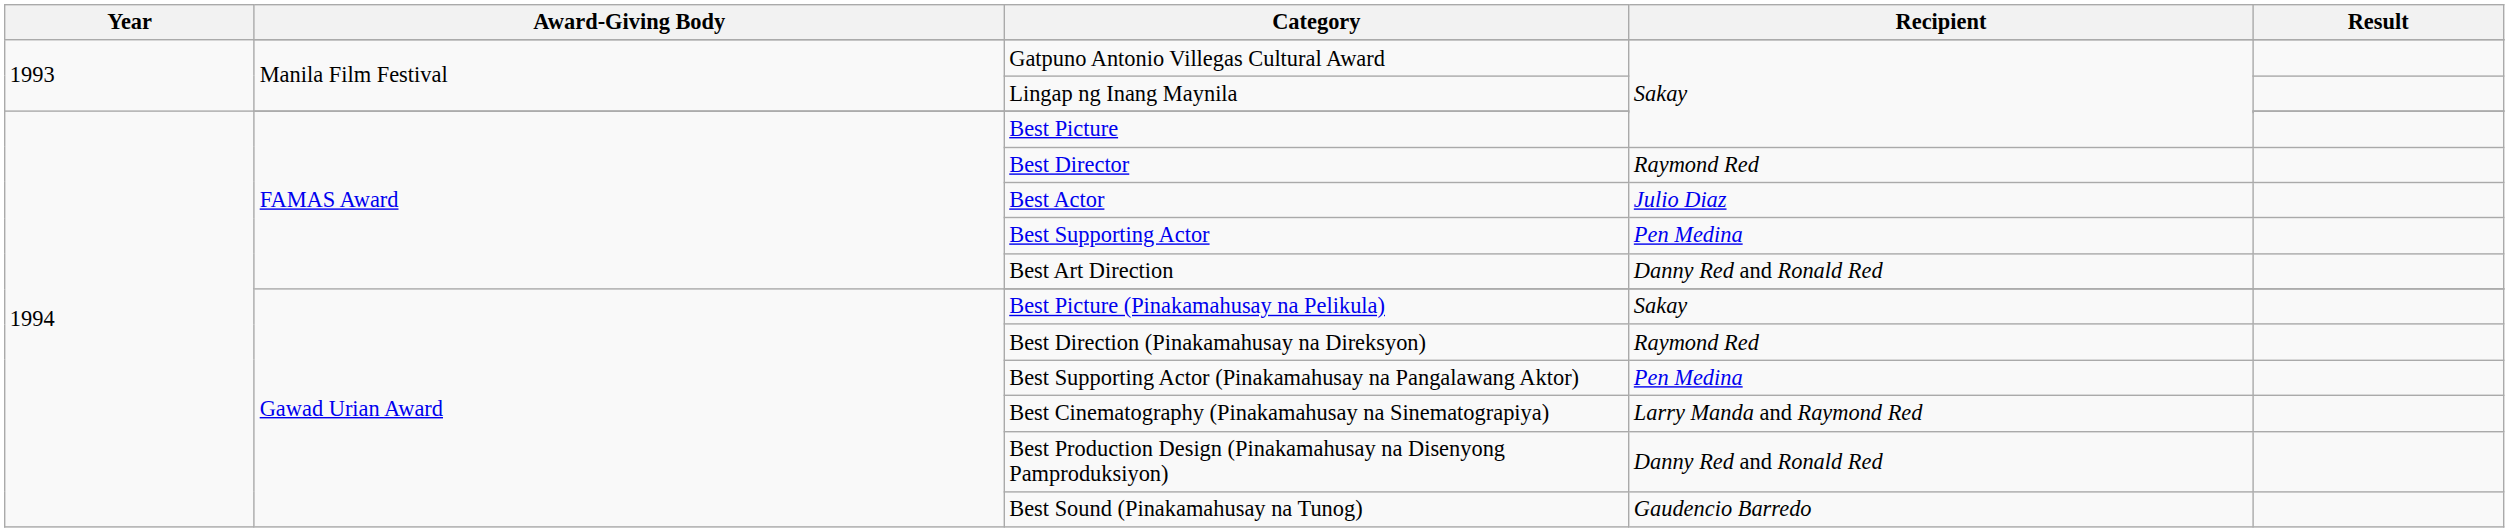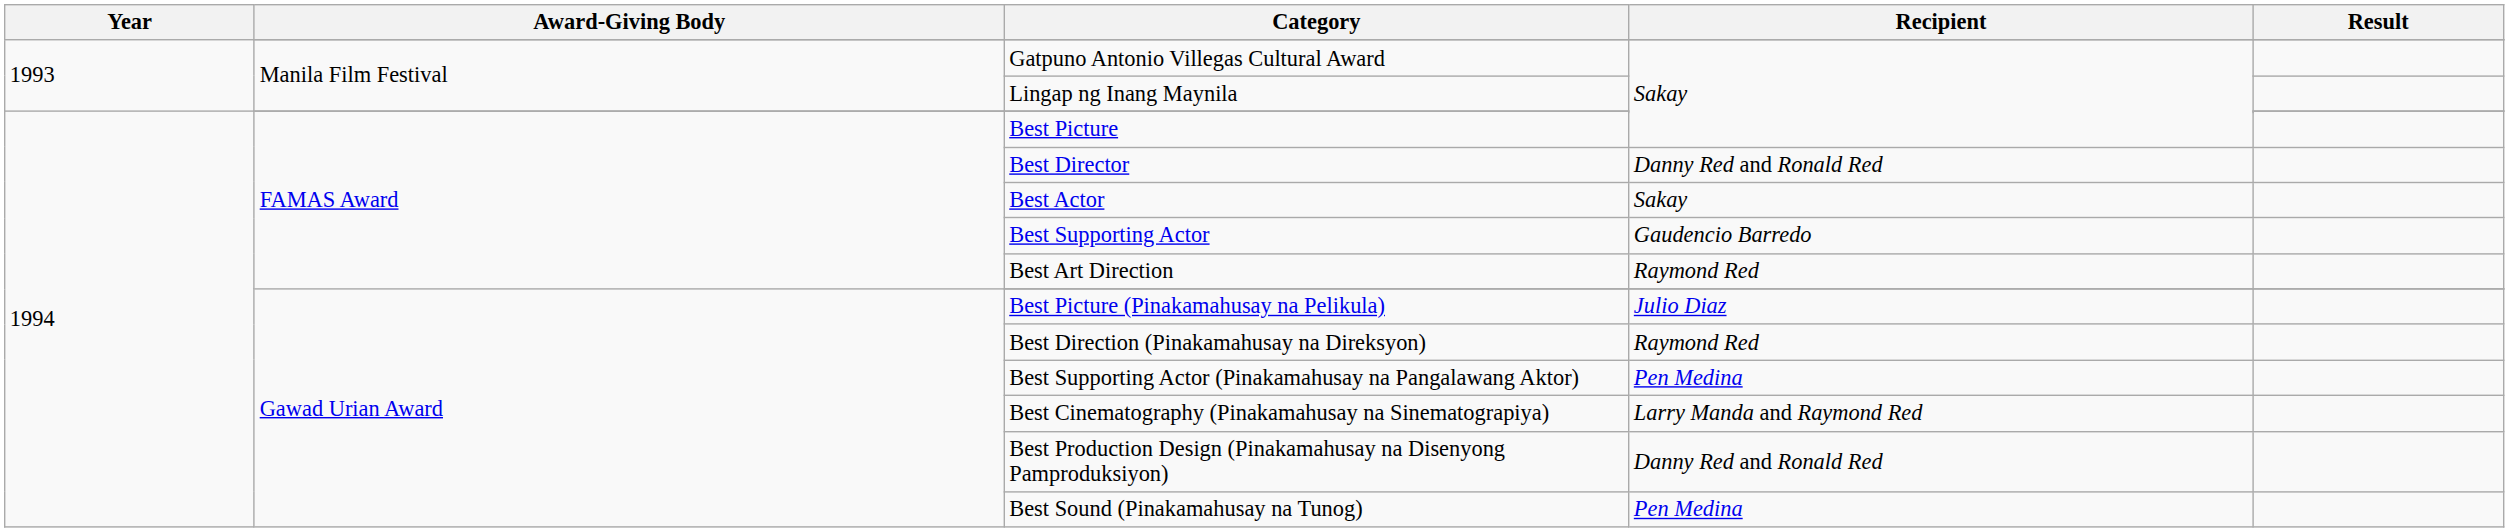Best Director | Recipient: Raymond Red -> Danny Red and Ronald Red
Best Actor | Recipient: Julio Diaz -> Sakay
Best Supporting Actor | Recipient: Pen Medina -> Gaudencio Barredo
Best Art Direction | Recipient: Danny Red and Ronald Red -> Raymond Red
Best Picture (Pinakamahusay na Pelikula) | Recipient: Sakay -> Julio Diaz
Best Sound (Pinakamahusay na Tunog) | Recipient: Gaudencio Barredo -> Pen Medina
